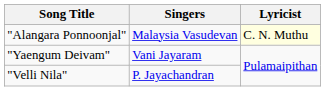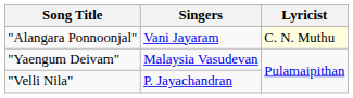"Alangara Ponnoonjal" | Singers: Malaysia Vasudevan -> Vani Jayaram
"Yaengum Deivam" | Singers: Vani Jayaram -> Malaysia Vasudevan
